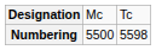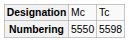Numbering | column 2: 5500 -> 5550
